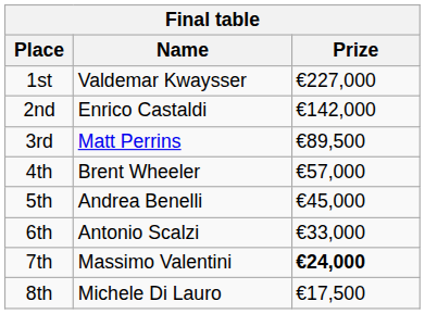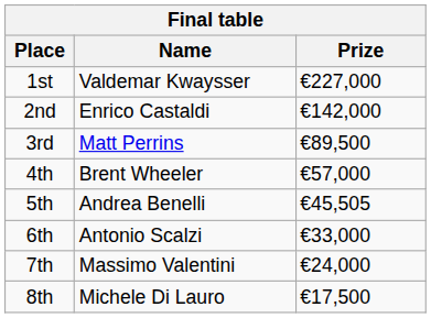5th | Prize: €45,000 -> €45,505
7th | Prize: bold -> normal
